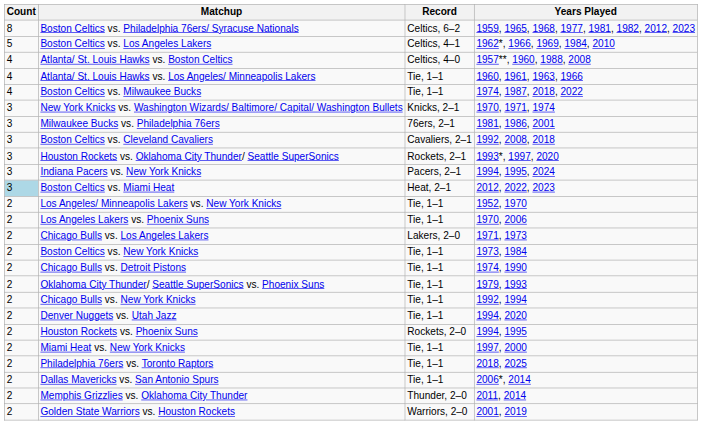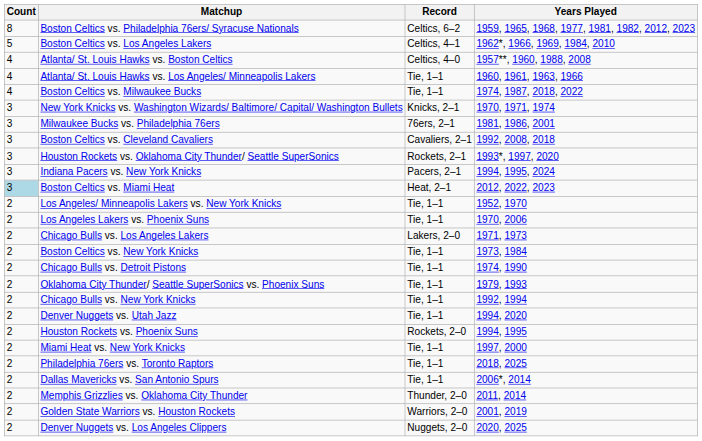+ row: 2 | Denver Nuggets vs. Los Angeles Clippers | Nuggets, 2–0 | 2020, 2025
